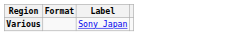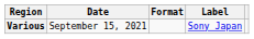+ column: Date | September 15, 2021
